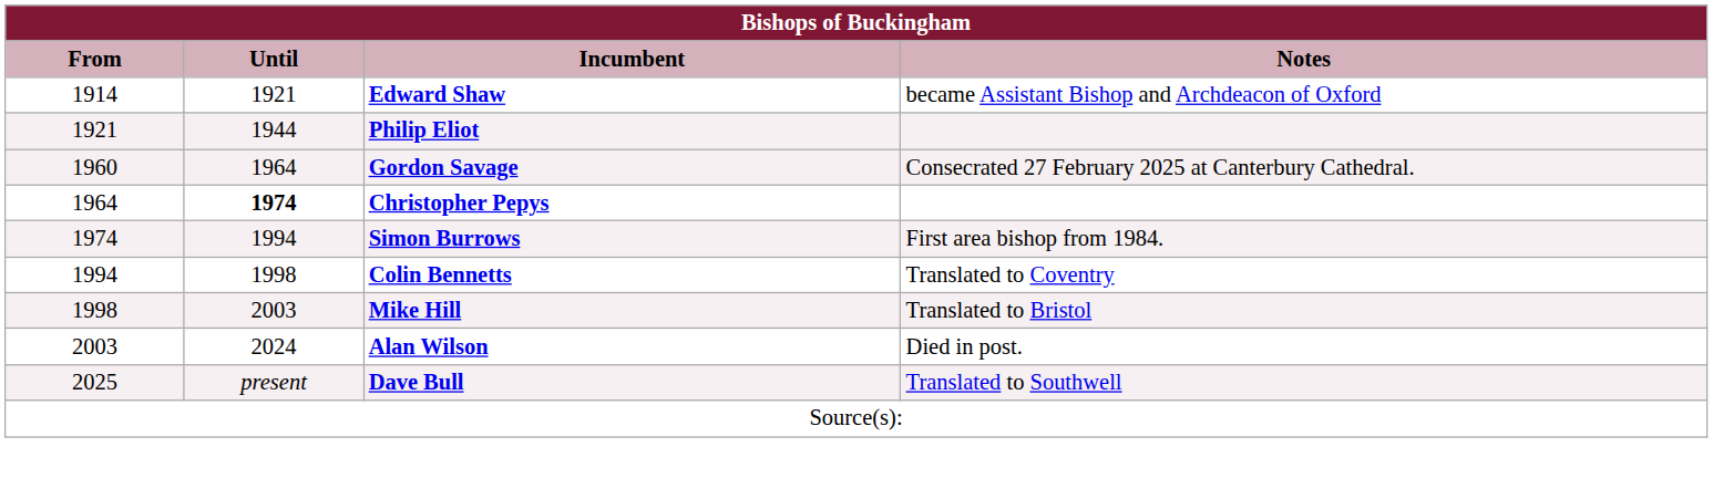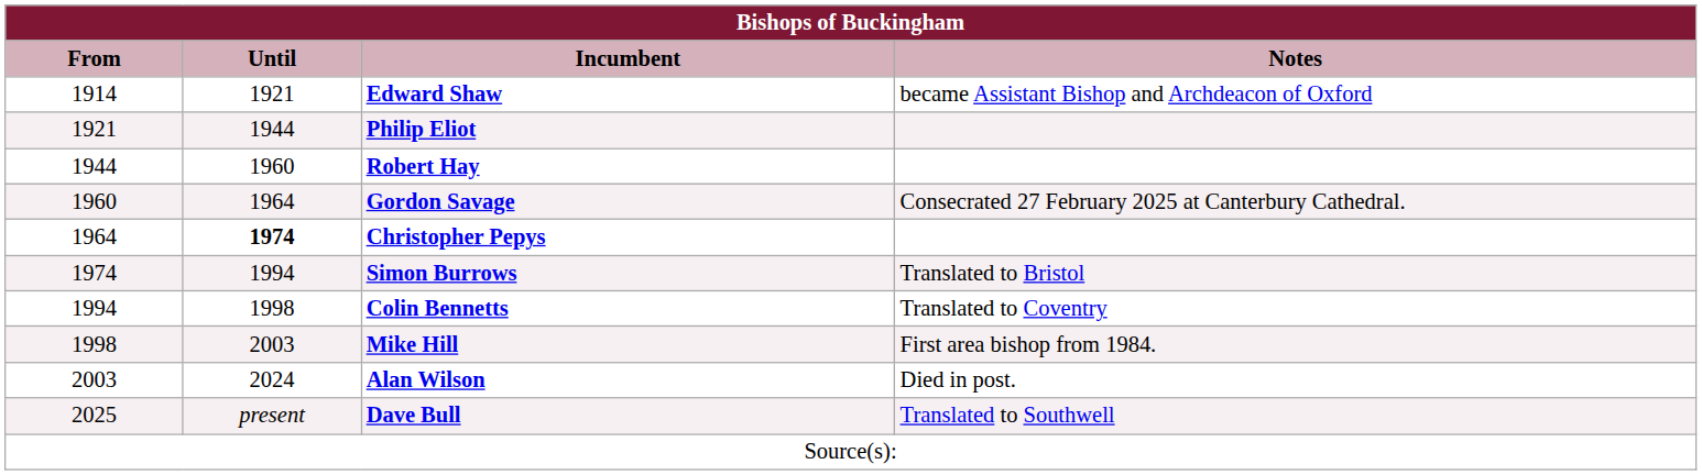+ row: 1944 | 1960 | Robert Hay
Simon Burrows | Notes: First area bishop from 1984. -> Translated to Bristol
Mike Hill | Notes: Translated to Bristol -> First area bishop from 1984.
